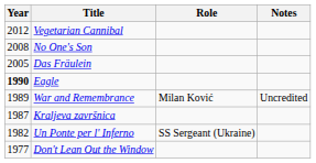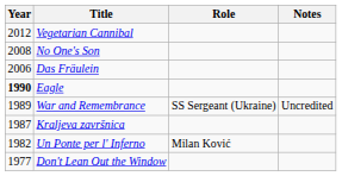Das Fräulein | Year: 2005 -> 2006
War and Remembrance | Role: Milan Ković -> SS Sergeant (Ukraine)
Un Ponte per l' Inferno | Role: SS Sergeant (Ukraine) -> Milan Ković
